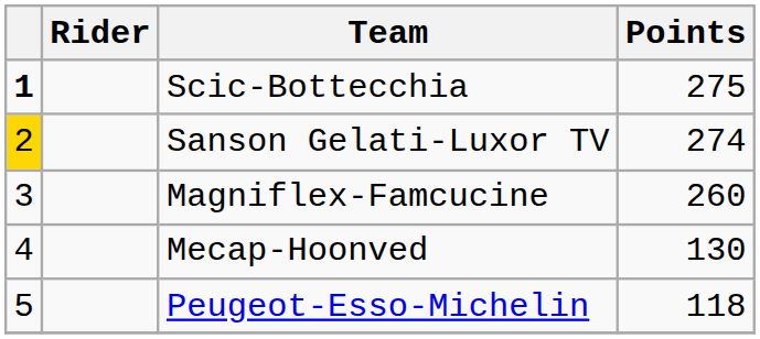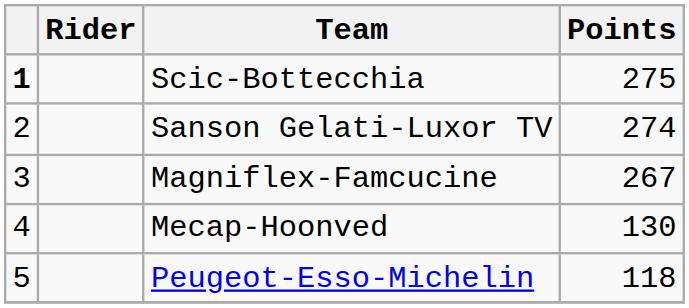Sanson Gelati-Luxor TV | column 1: gold background -> no background
Magniflex-Famcucine | Points: 260 -> 267
